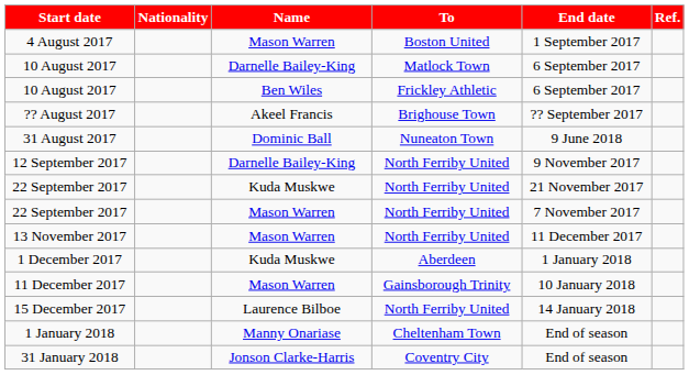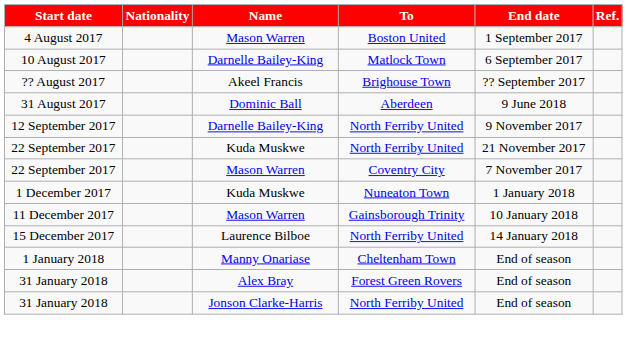- row: 10 August 2017 | Ben Wiles | Frickley Athletic | 6 September 2017
31 August 2017 | To: Nuneaton Town -> Aberdeen
22 September 2017 / Mason Warren | To: North Ferriby United -> Coventry City
- row: 13 November 2017 | Mason Warren | North Ferriby United | 11 December 2017
1 December 2017 | To: Aberdeen -> Nuneaton Town
+ row: 31 January 2018 | Alex Bray | Forest Green Rovers | End of season
31 January 2018 / Jonson Clarke-Harris | To: Coventry City -> North Ferriby United
